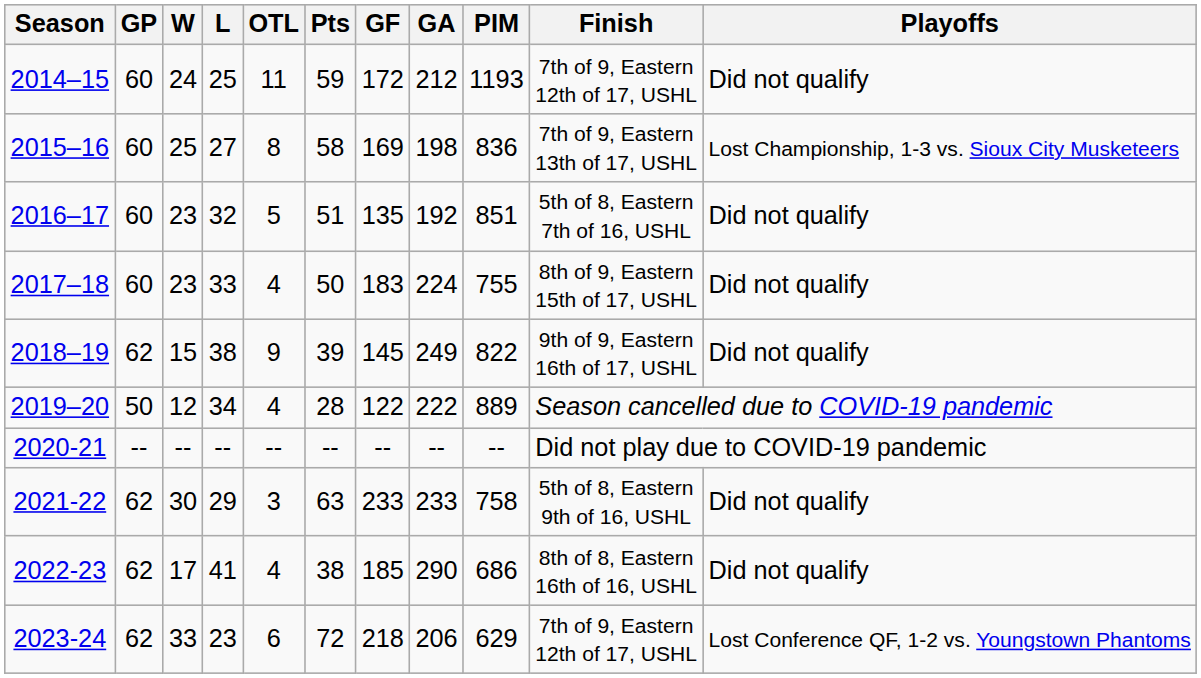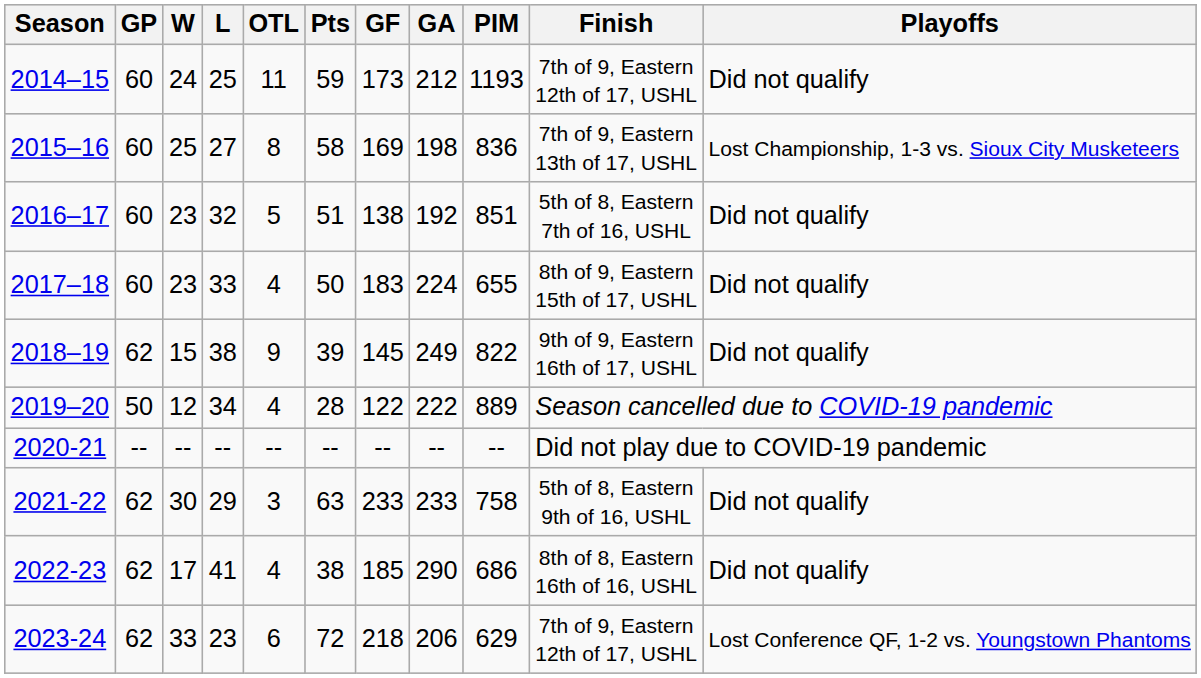2014–15 | GF: 172 -> 173
2016–17 | GF: 135 -> 138
2017–18 | PIM: 755 -> 655
